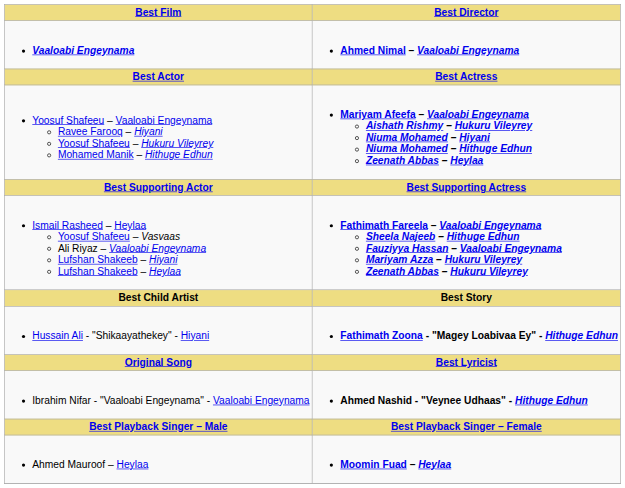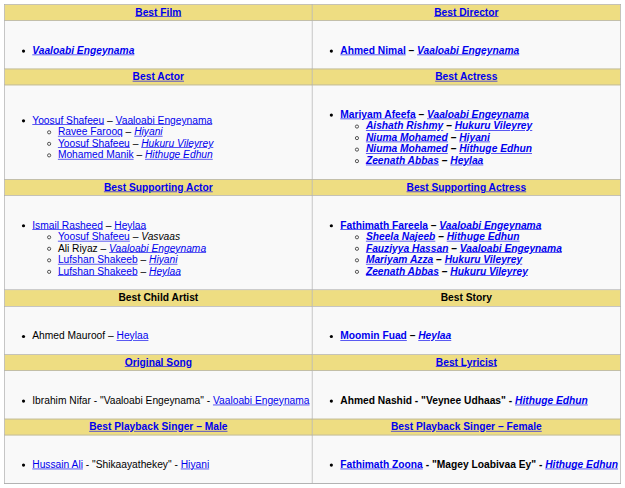rows swapped: Ahmed Mauroof – Heylaa <-> Hussain Ali - "Shikaayathekey" - Hiyani
